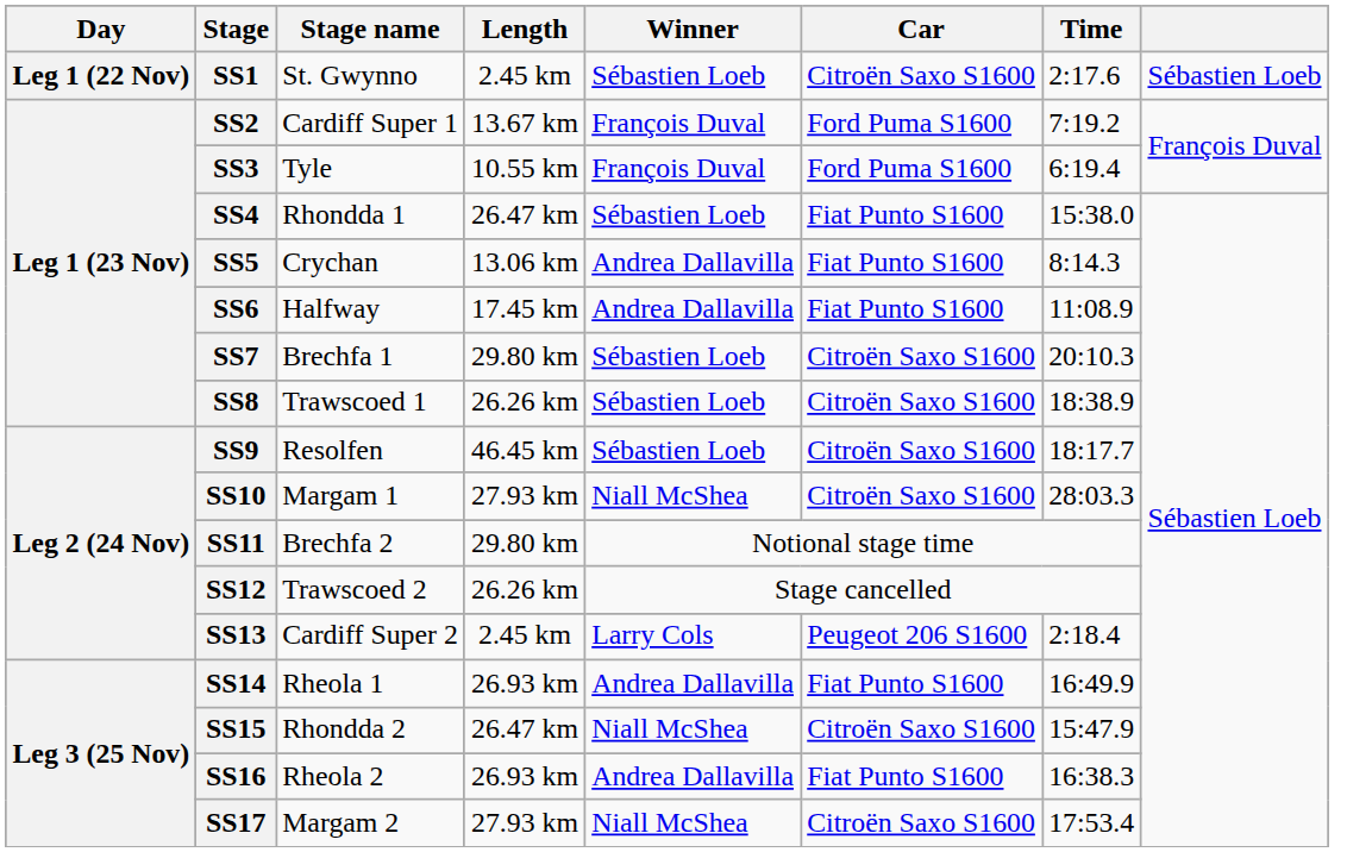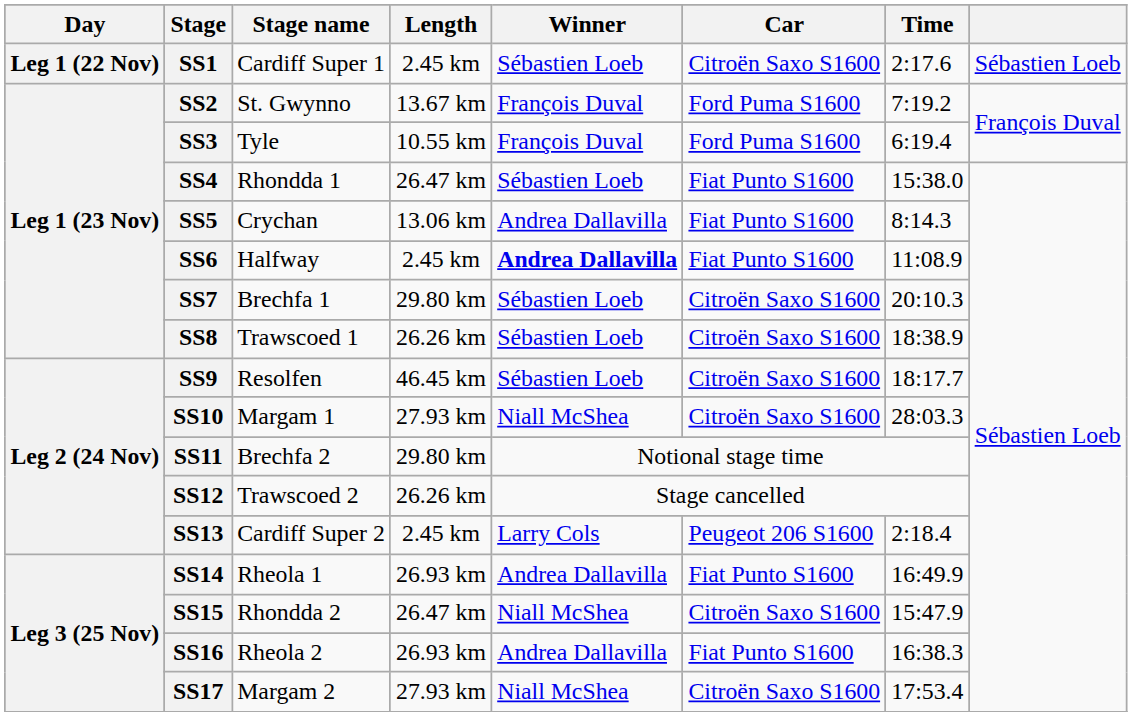SS1 | Stage name: St. Gwynno -> Cardiff Super 1
SS2 | Stage name: Cardiff Super 1 -> St. Gwynno
SS6 | Length: 17.45 km -> 2.45 km
SS6 | Winner: normal -> bold
